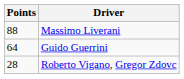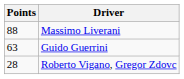Guido Guerrini | Points: 64 -> 63
